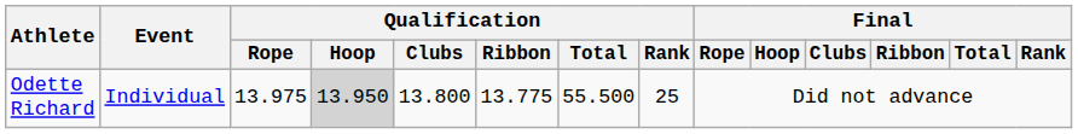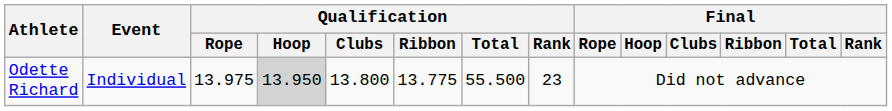Odette Richard | Qualification / Rank: 25 -> 23
